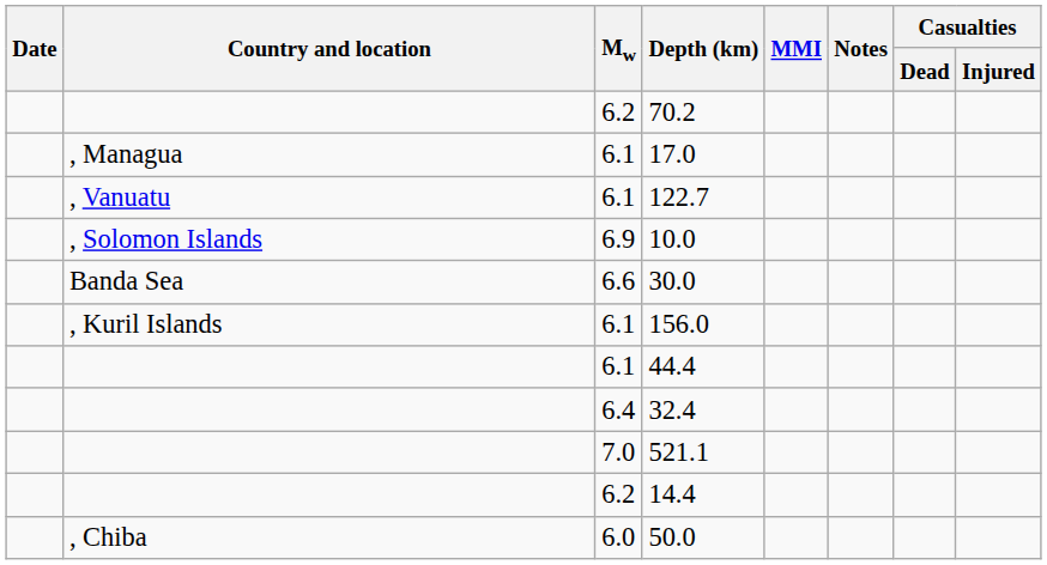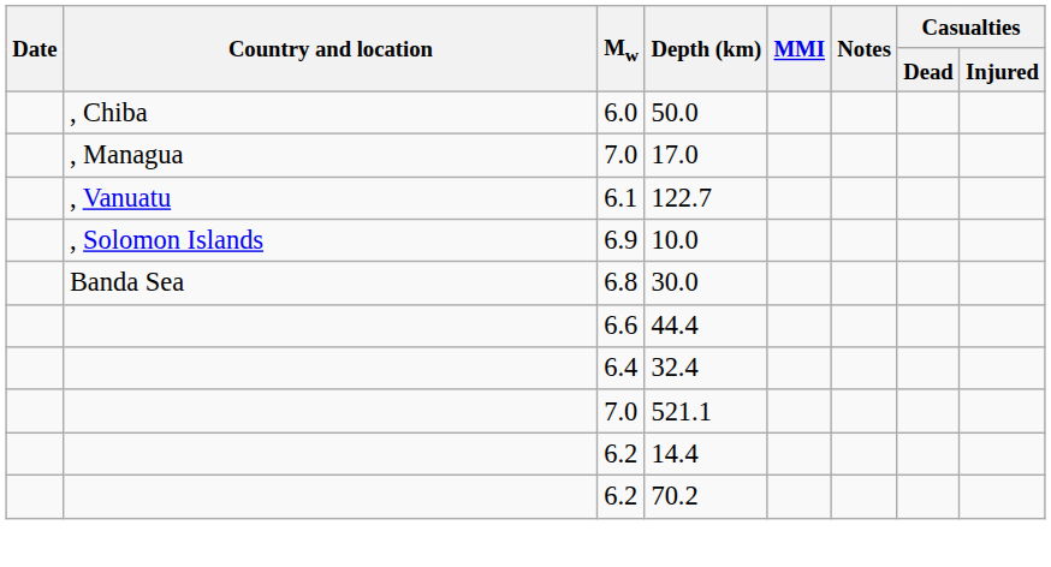rows swapped: 50.0 <-> 70.2
17.0 | Mw: 6.1 -> 7.0
30.0 | Mw: 6.6 -> 6.8
- row: , Kuril Islands | 6.1 | 156.0
44.4 | Mw: 6.1 -> 6.6
